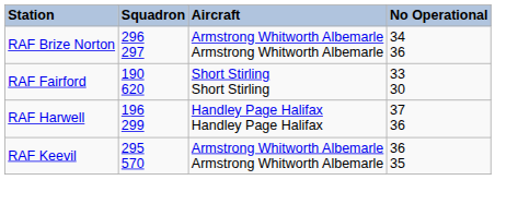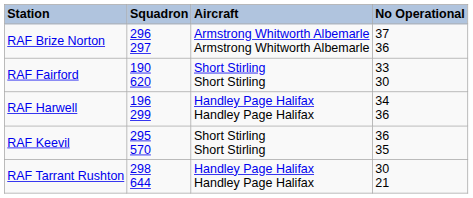RAF Brize Norton | No Operational: 34 36 -> 37 36
RAF Harwell | No Operational: 37 36 -> 34 36
RAF Keevil | Aircraft: Armstrong Whitworth Albemarle Armstrong Whitworth Albemarle -> Short Stirling Short Stirling
+ row: RAF Tarrant Rushton | 298 644 | Handley Page Halifax Handley Page Halifax | 30 21
